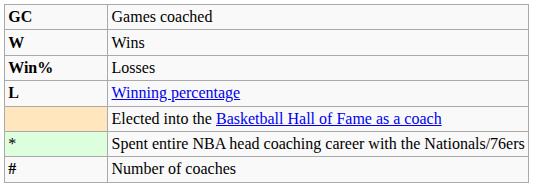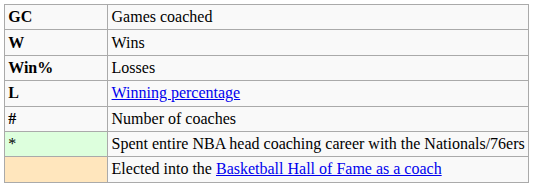rows swapped: Number of coaches <-> Elected into the Basketball Hall of Fame as a coach
